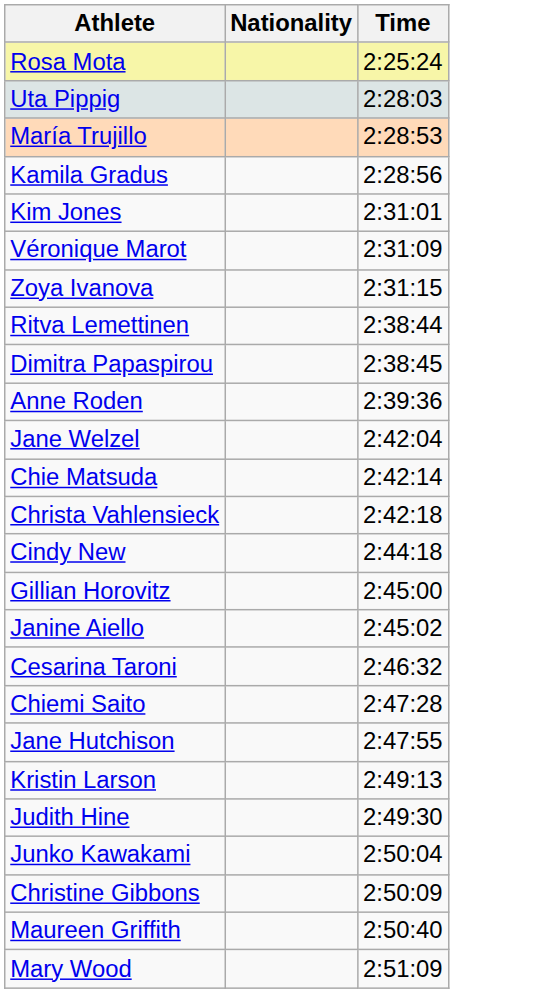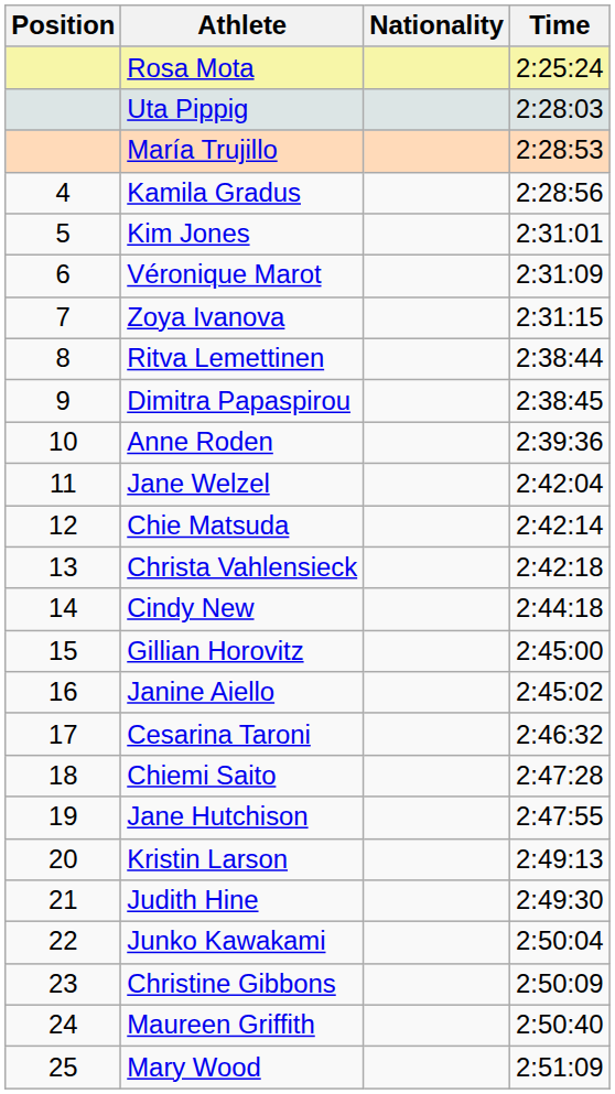+ column: Position | 4 | 5 | 6 | 7 | 8 | 9 | 10 | 11 | 12 | 13 | 14 | 15 | 16 | 17 | 18 | 19 | 20 | 21 | 22 | 23 | 24 | 25
